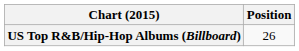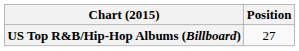US Top R&B/Hip-Hop Albums (Billboard) | Position: 26 -> 27
